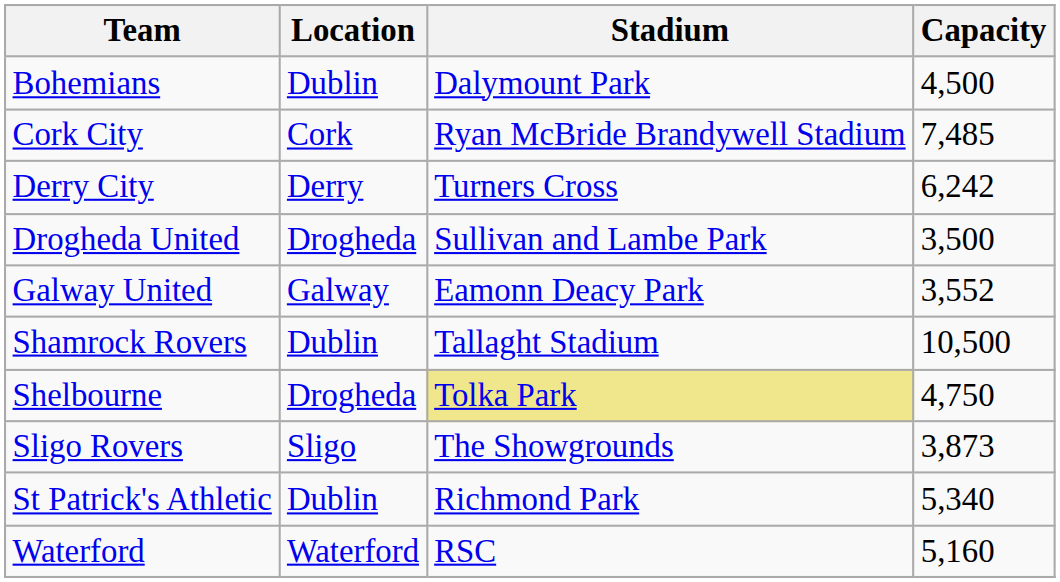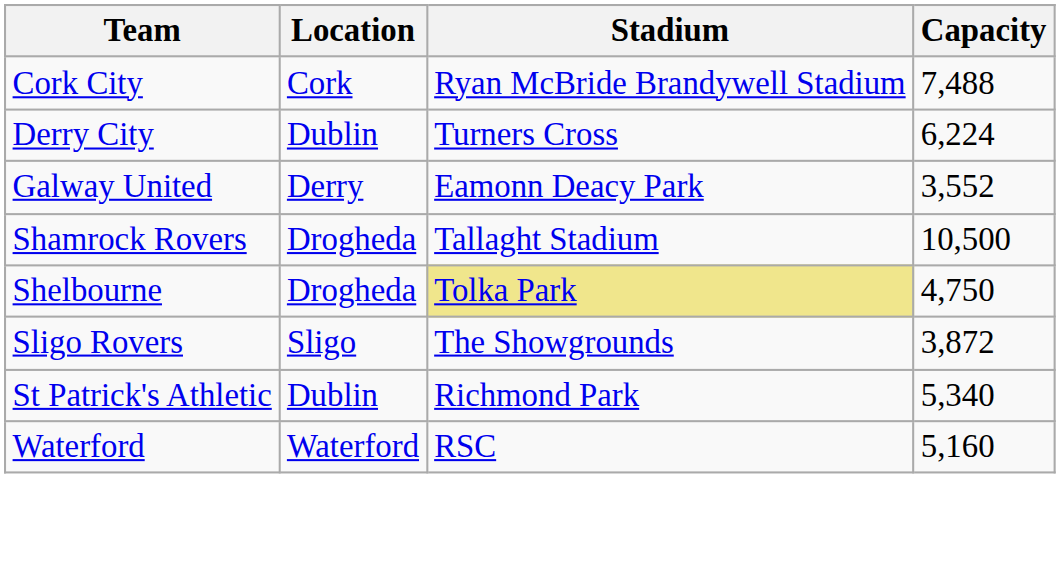- row: Bohemians | Dublin | Dalymount Park | 4,500
Cork City | Capacity: 7,485 -> 7,488
Derry City | Location: Derry -> Dublin
Derry City | Capacity: 6,242 -> 6,224
- row: Drogheda United | Drogheda | Sullivan and Lambe Park | 3,500
Galway United | Location: Galway -> Derry
Shamrock Rovers | Location: Dublin -> Drogheda
Sligo Rovers | Capacity: 3,873 -> 3,872
